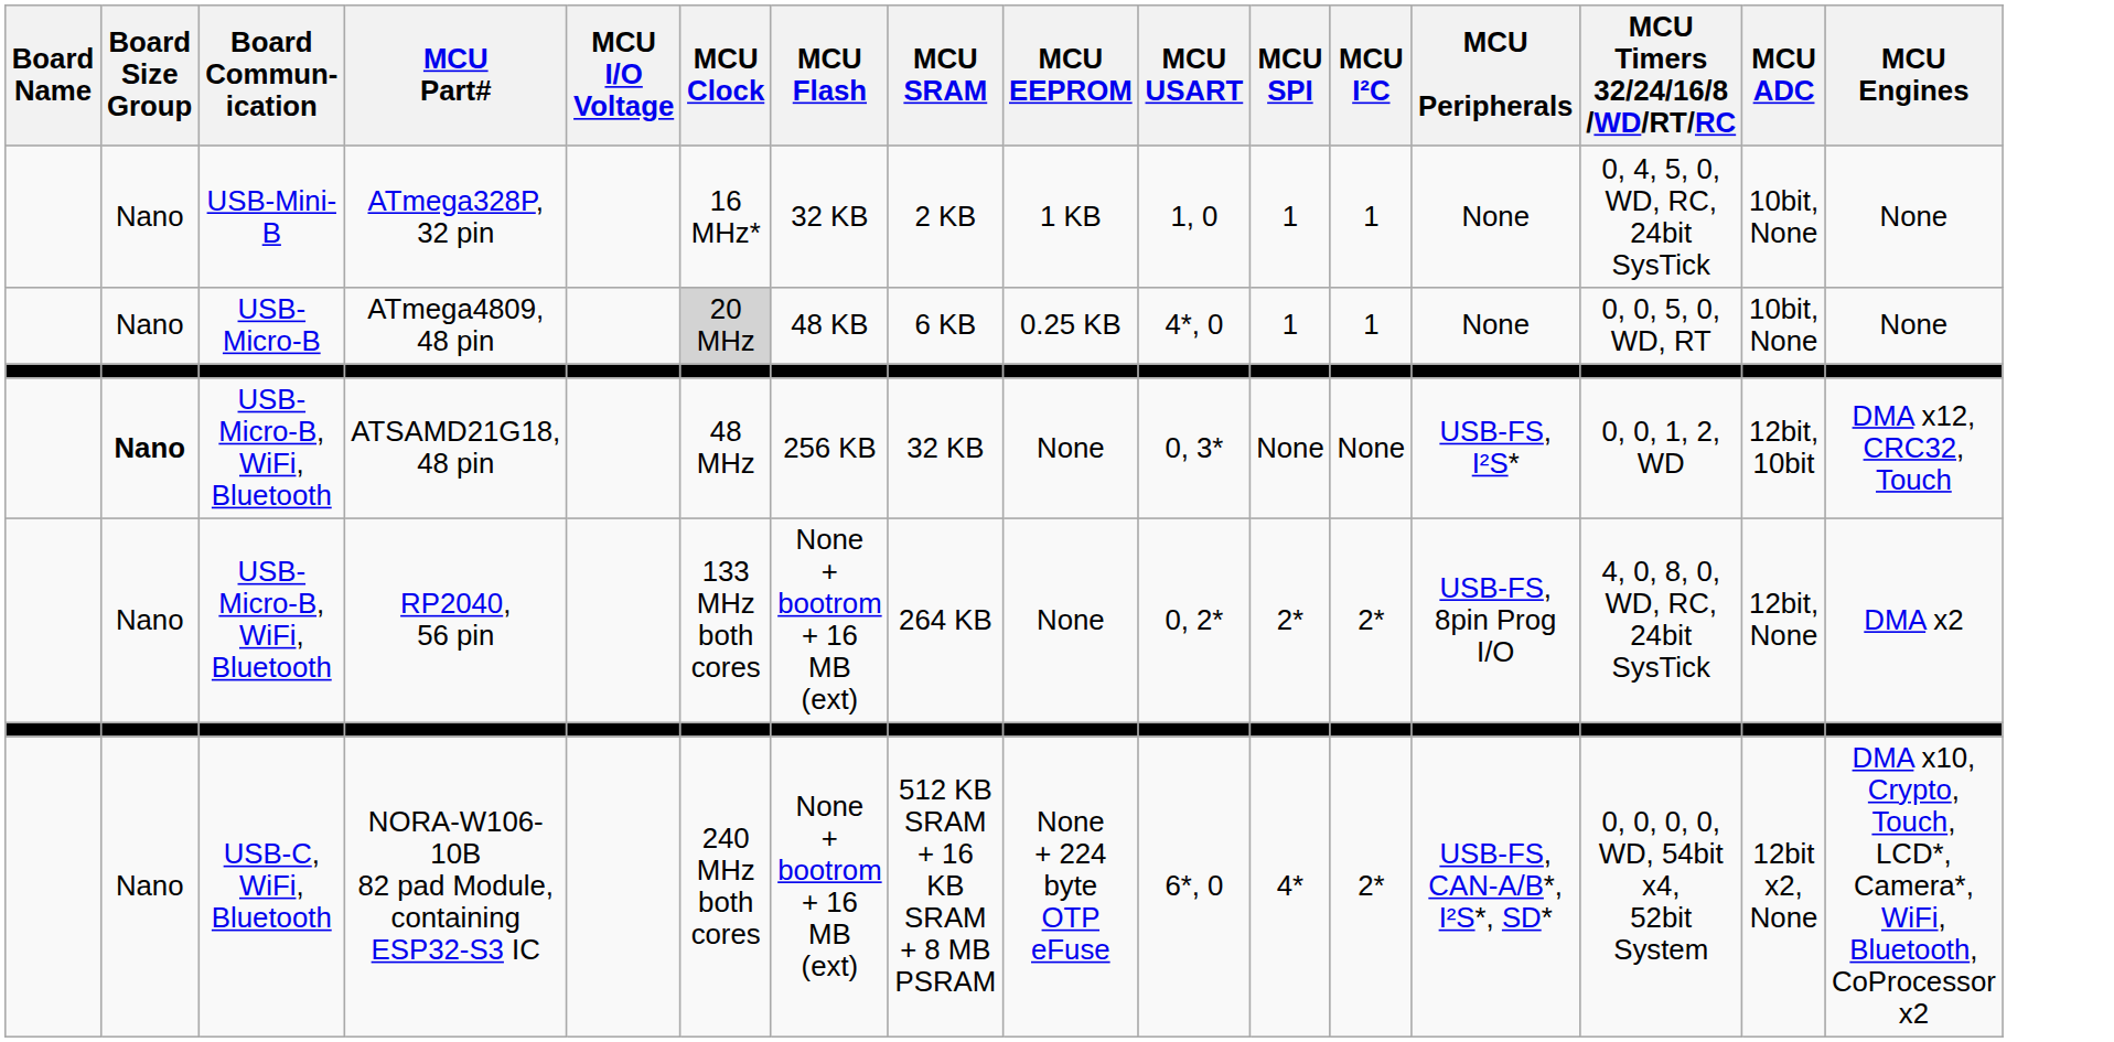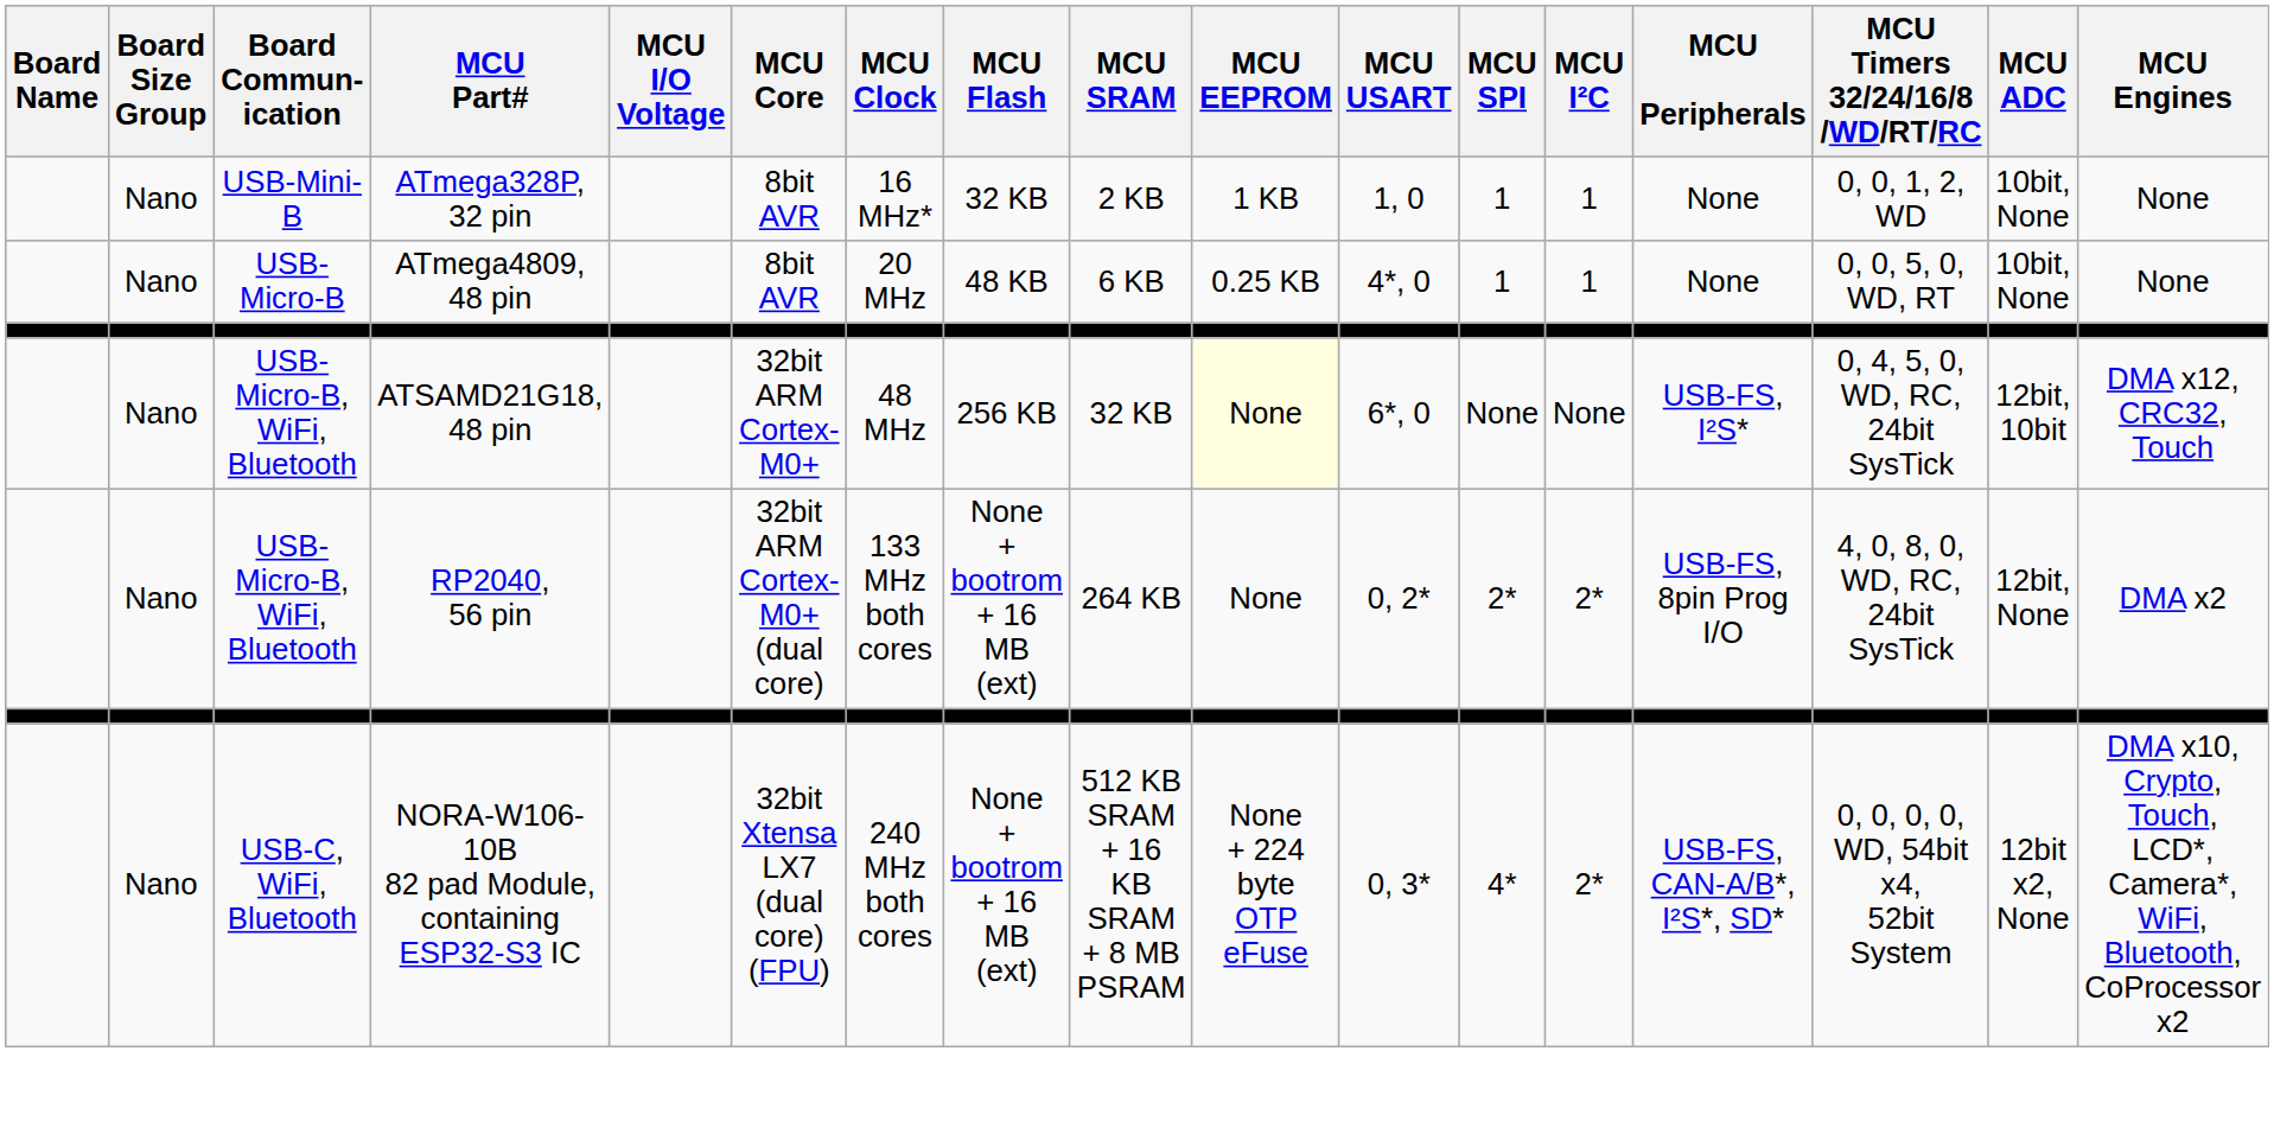+ column: MCU Core | 8bit AVR | 8bit AVR | 32bit ARM Cortex-M0+ | 32bit ARM Cortex-M0+ (dual core) | 32bit Xtensa LX7 (dual core) (FPU)
ATmega328P, 32 pin | MCU Timers 32/24/16/8 /WD/RT/RC: 0, 4, 5, 0, WD, RC, 24bit SysTick -> 0, 0, 1, 2, WD
ATmega4809, 48 pin | MCU Clock: lightgrey background -> no background
ATSAMD21G18, 48 pin | Board Size Group: bold -> normal
ATSAMD21G18, 48 pin | MCU EEPROM: no background -> lightyellow background
ATSAMD21G18, 48 pin | MCU USART: 0, 3* -> 6*, 0
ATSAMD21G18, 48 pin | MCU Timers 32/24/16/8 /WD/RT/RC: 0, 0, 1, 2, WD -> 0, 4, 5, 0, WD, RC, 24bit SysTick
NORA-W106-10B 82 pad Module, containing ESP32-S3 IC | MCU USART: 6*, 0 -> 0, 3*
